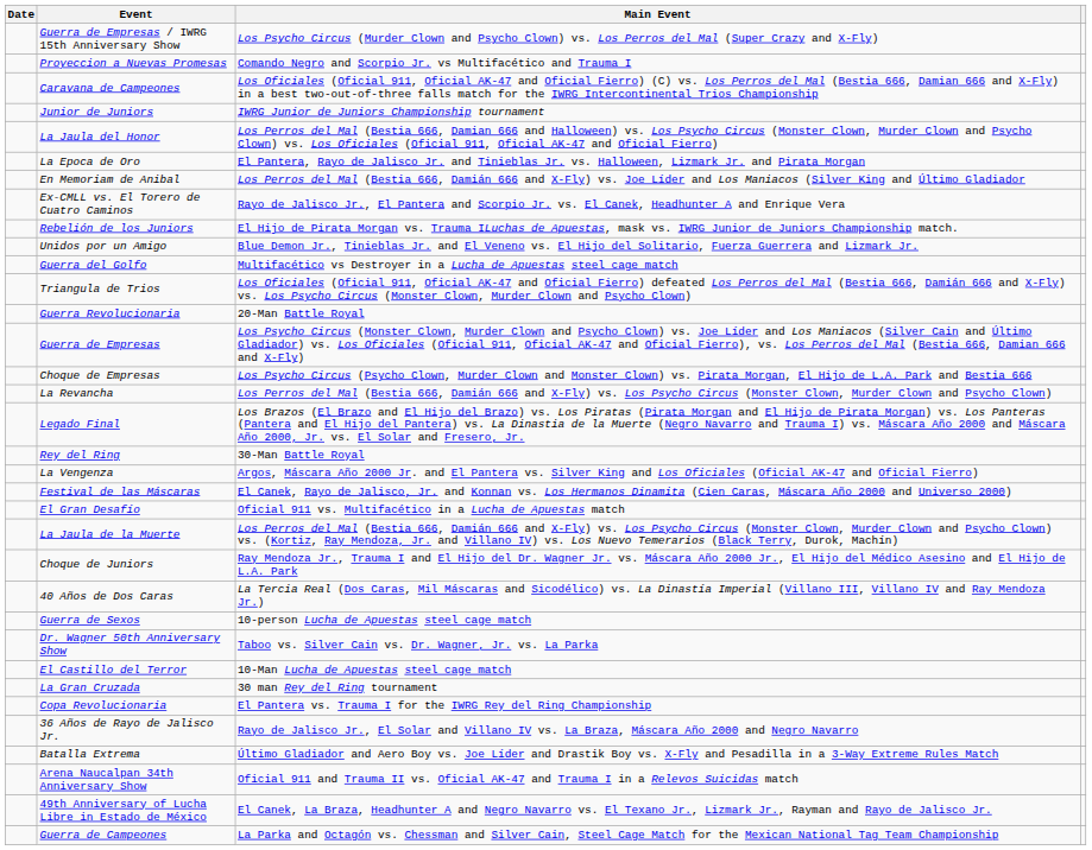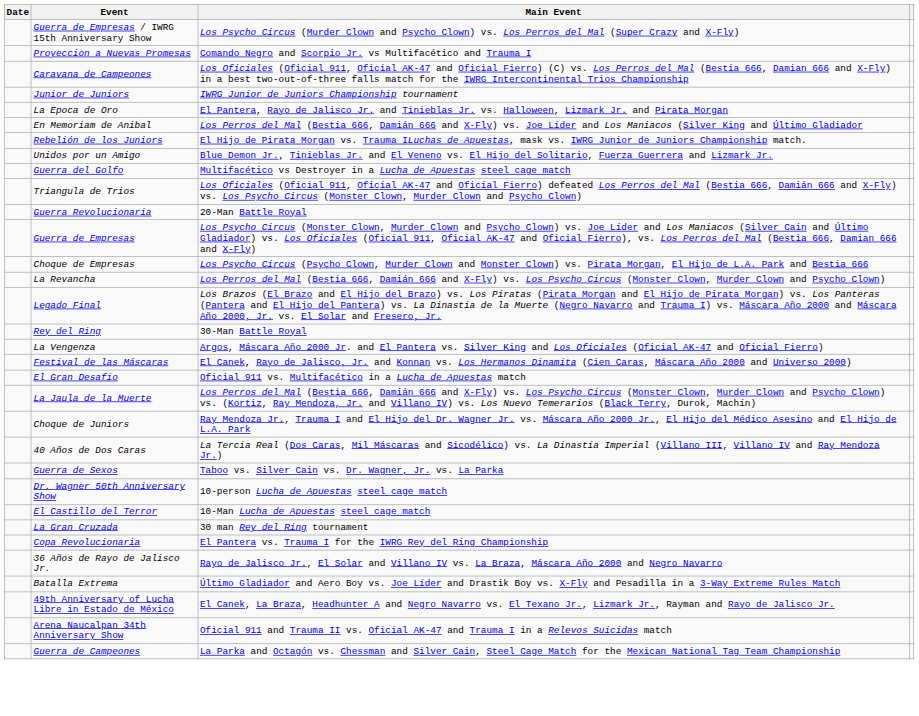- row: La Jaula del Honor | Los Perros del Mal (Bestia 666, Damian 666 and Halloween) vs. Los Psycho Circus (Monster Clown, Murder Clown and Psycho Clown) vs. Los Oficiales (Oficial 911, Oficial AK-47 and Oficial Fierro)
- row: Ex-CMLL vs. El Torero de Cuatro Caminos | Rayo de Jalisco Jr., El Pantera and Scorpio Jr. vs. El Canek, Headhunter A and Enrique Vera
Guerra de Sexos | Main Event: 10-person Lucha de Apuestas steel cage match -> Taboo vs. Silver Cain vs. Dr. Wagner, Jr. vs. La Parka
Dr. Wagner 50th Anniversary Show | Main Event: Taboo vs. Silver Cain vs. Dr. Wagner, Jr. vs. La Parka -> 10-person Lucha de Apuestas steel cage match
rows swapped: 49th Anniversary of Lucha Libre in Estado de México <-> Arena Naucalpan 34th Anniversary Show
